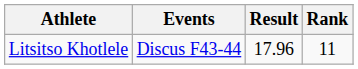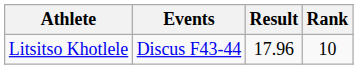Litsitso Khotlele | Rank: 11 -> 10
